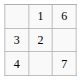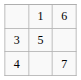3 | column 2: 2 -> 5
